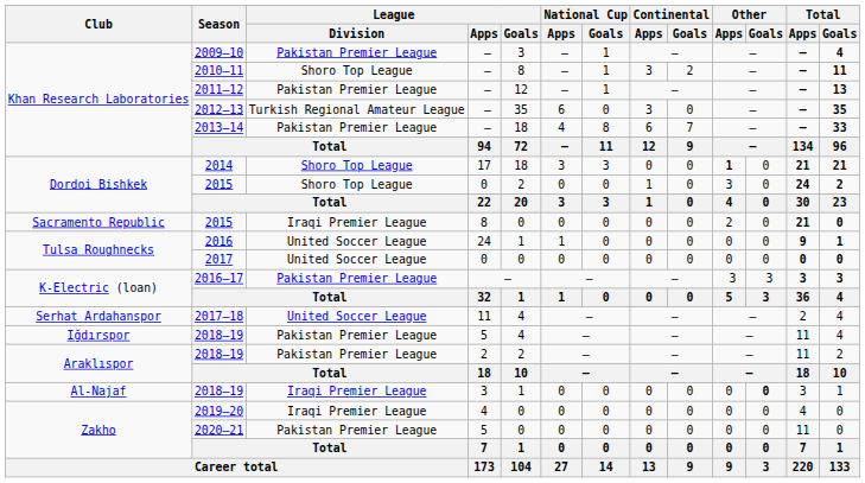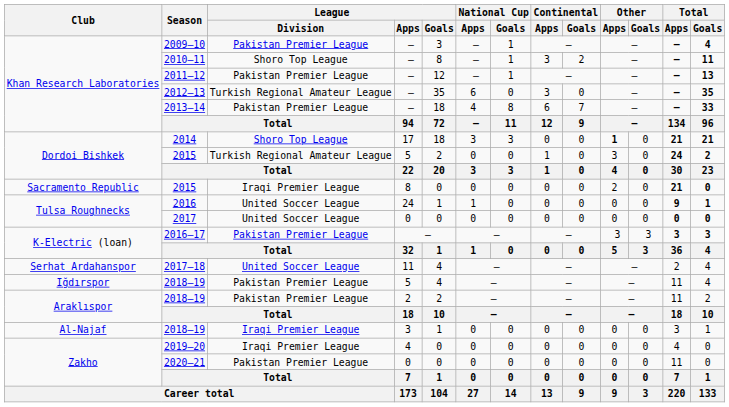Dordoi Bishkek / 2015 | League / Division: Shoro Top League -> Turkish Regional Amateur League
Dordoi Bishkek / 2015 | League / Apps: 0 -> 5
Al-Najaf / 2018–19 | Other / Goals: bold -> normal
2020–21 | League / Apps: 5 -> 0
